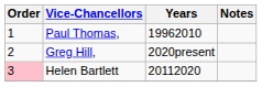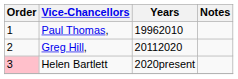Greg Hill, | Years: 2020present -> 20112020
Helen Bartlett | Years: 20112020 -> 2020present
